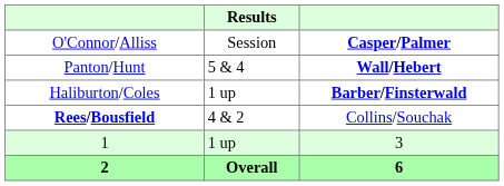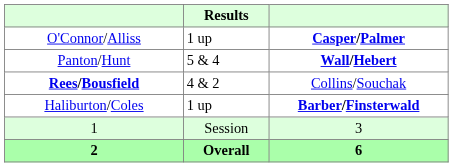O'Connor/Alliss | Results: Session -> 1 up
rows swapped: Rees/Bousfield <-> Haliburton/Coles
1 | Results: 1 up -> Session
